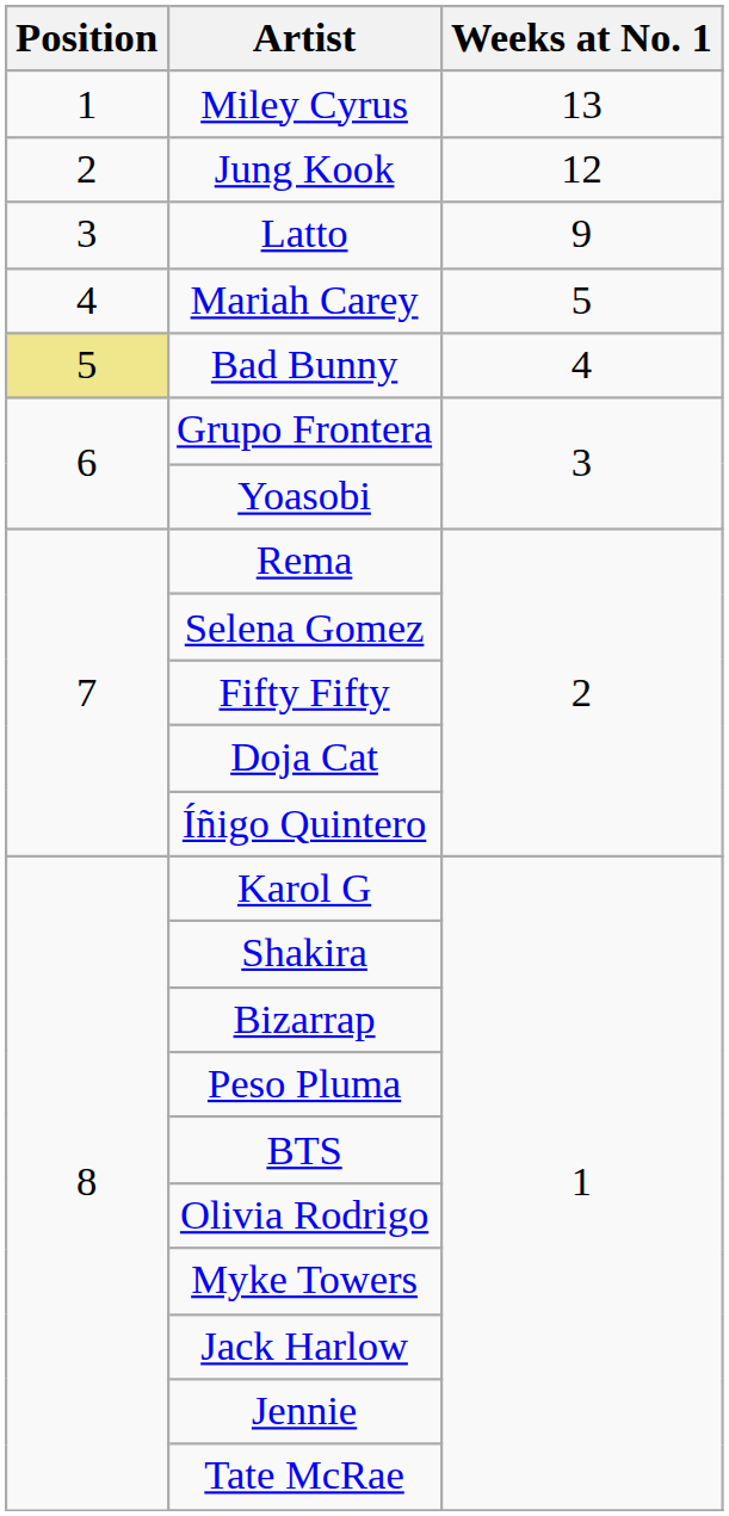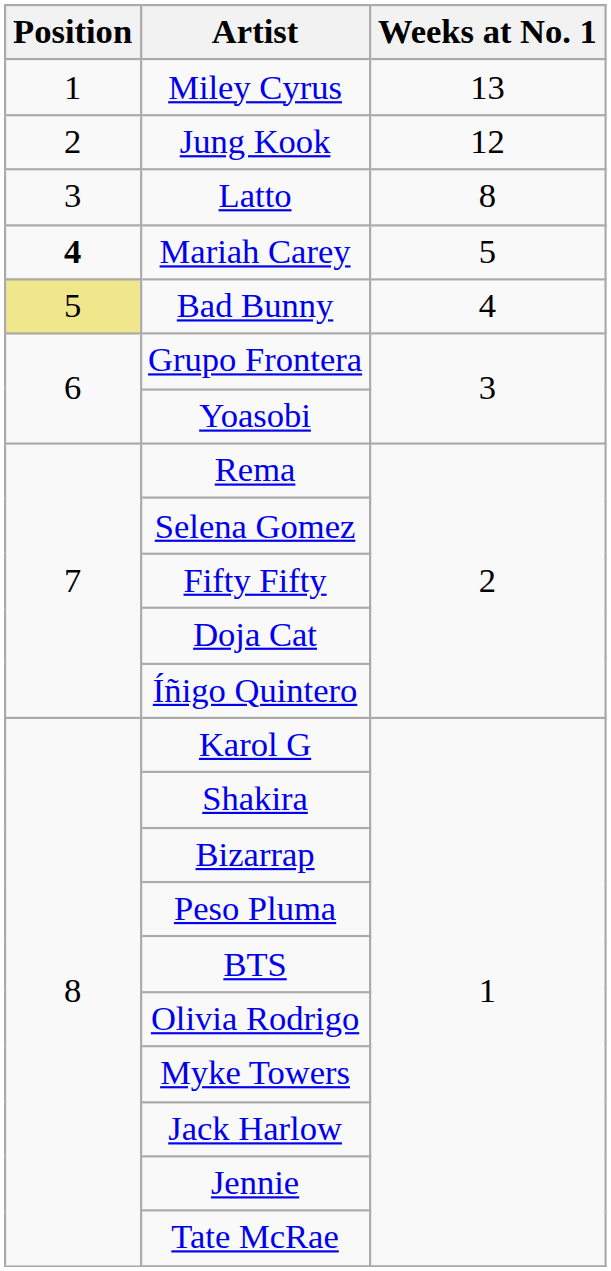Latto | Weeks at No. 1: 9 -> 8
Mariah Carey | Position: normal -> bold
